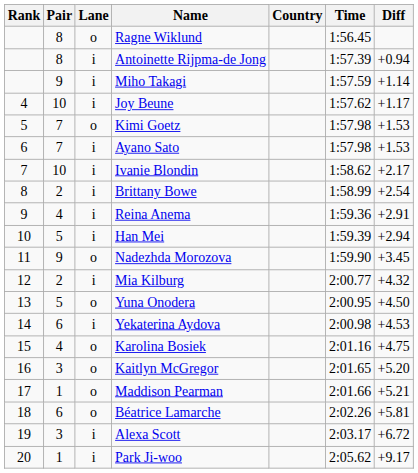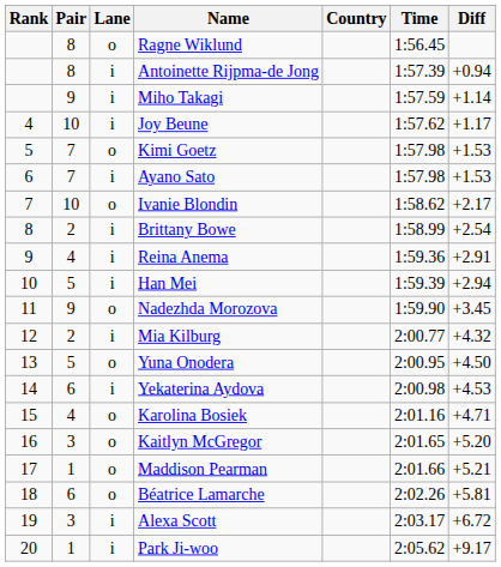Ivanie Blondin | Lane: i -> o
Karolina Bosiek | Diff: +4.75 -> +4.71
